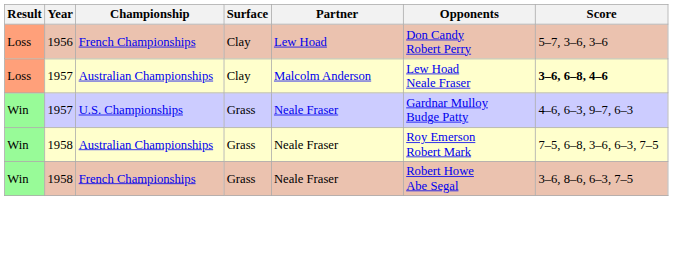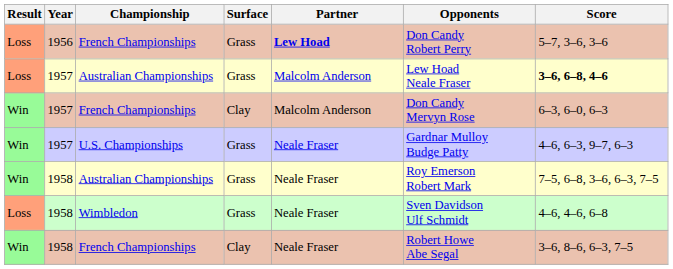1956 / French Championships | Surface: Clay -> Grass
1956 / French Championships | Partner: normal -> bold
1957 / Australian Championships | Surface: Clay -> Grass
+ row: Win | 1957 | French Championships | Clay | Malcolm Anderson | Don Candy Mervyn Rose | 6–3, 6–0, 6–3
+ row: Loss | 1958 | Wimbledon | Grass | Neale Fraser | Sven Davidson Ulf Schmidt | 4–6, 4–6, 6–8
1958 / French Championships | Surface: Grass -> Clay
